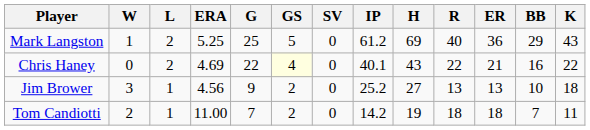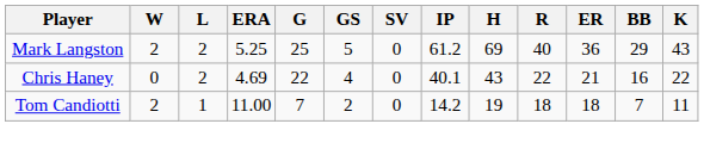Mark Langston | W: 1 -> 2
Chris Haney | GS: lightyellow background -> no background
- row: Jim Brower | 3 | 1 | 4.56 | 9 | 2 | 0 | 25.2 | 27 | 13 | 13 | 10 | 18
